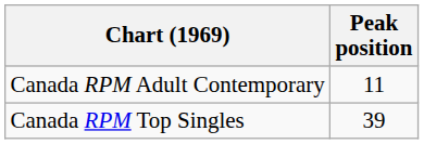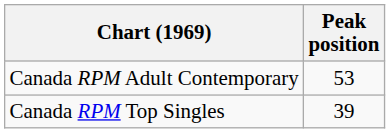Canada RPM Adult Contemporary | Peak position: 11 -> 53
